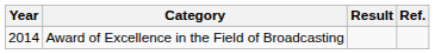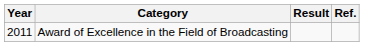Award of Excellence in the Field of Broadcasting | Year: 2014 -> 2011
